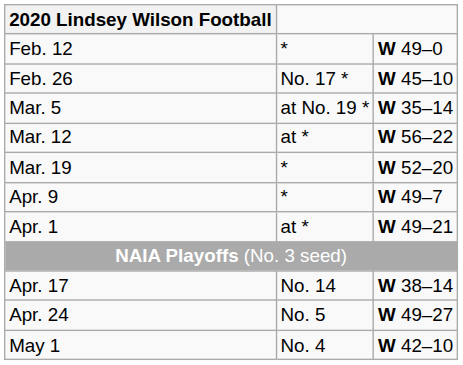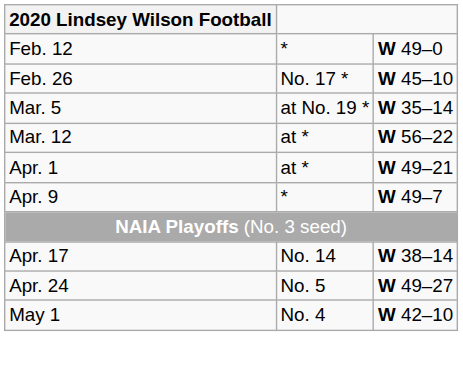- row: Mar. 19 | * | W 52–20
rows swapped: Apr. 1 <-> Apr. 9
